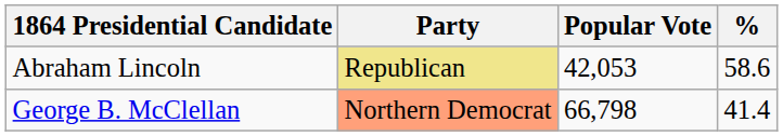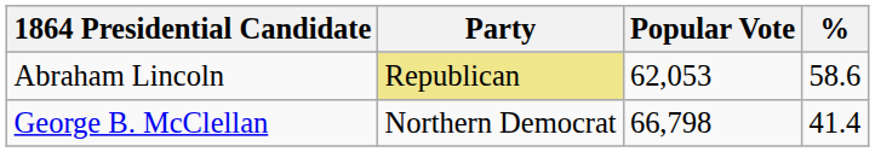Abraham Lincoln | Popular Vote: 42,053 -> 62,053
George B. McClellan | Party: lightsalmon background -> no background
